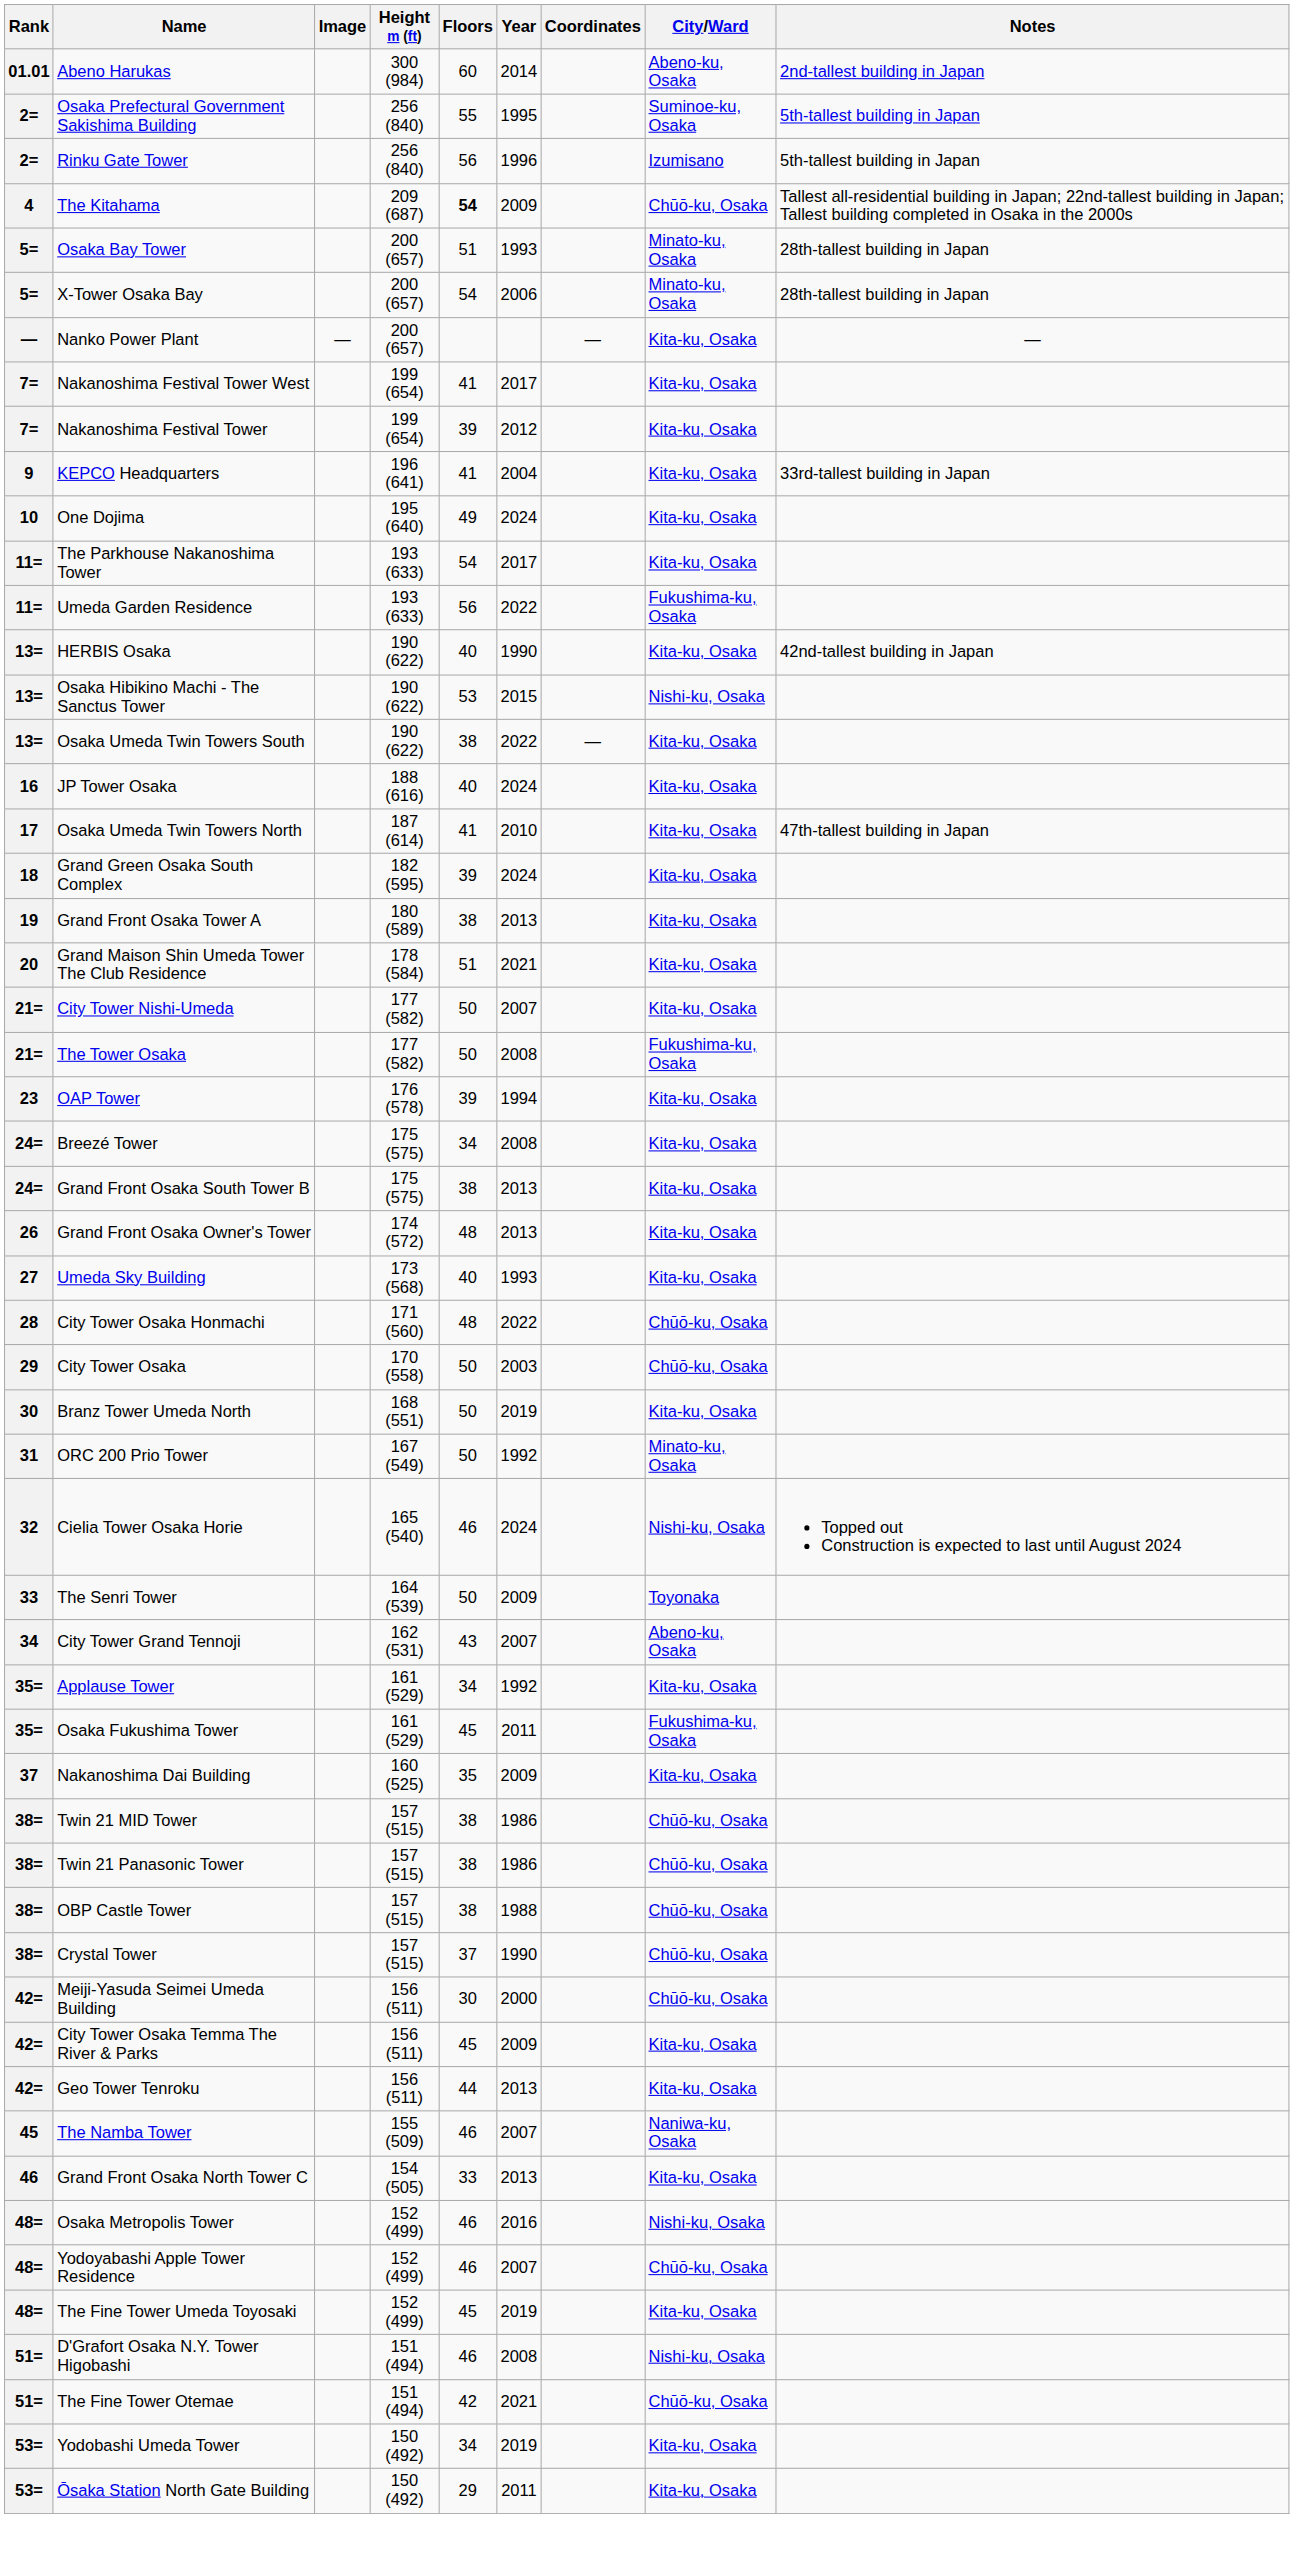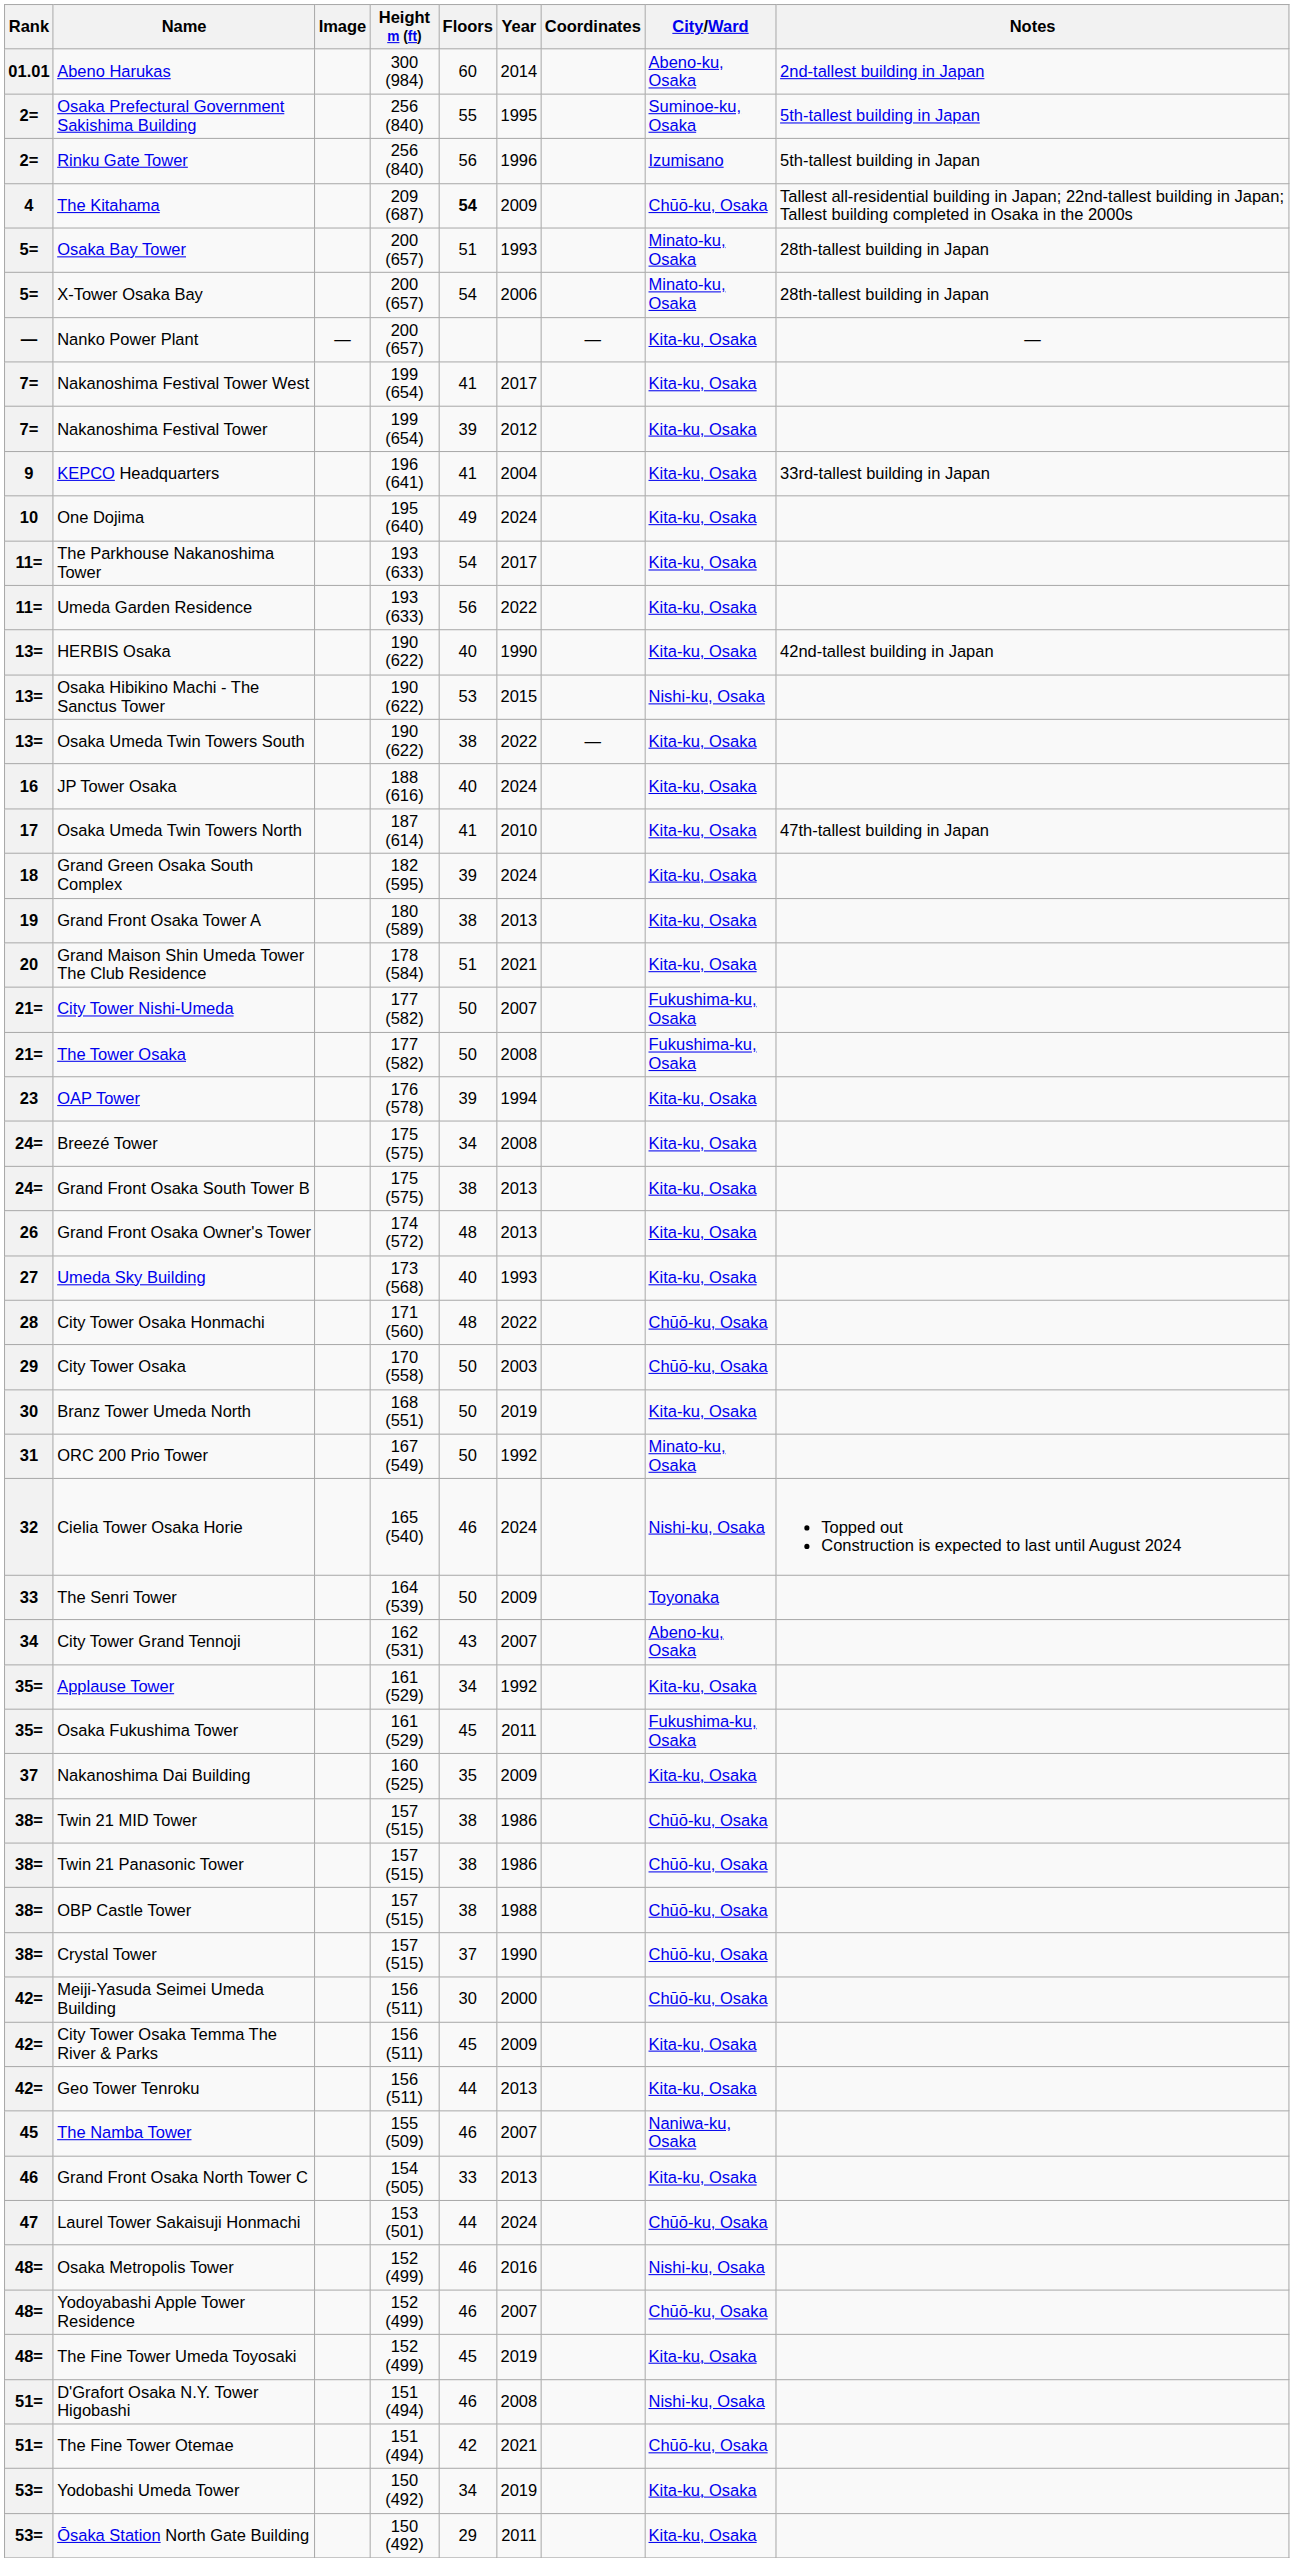Umeda Garden Residence | City/Ward: Fukushima-ku, Osaka -> Kita-ku, Osaka
City Tower Nishi-Umeda | City/Ward: Kita-ku, Osaka -> Fukushima-ku, Osaka
+ row: 47 | Laurel Tower Sakaisuji Honmachi | 153 (501) | 44 | 2024 | Chūō-ku, Osaka
